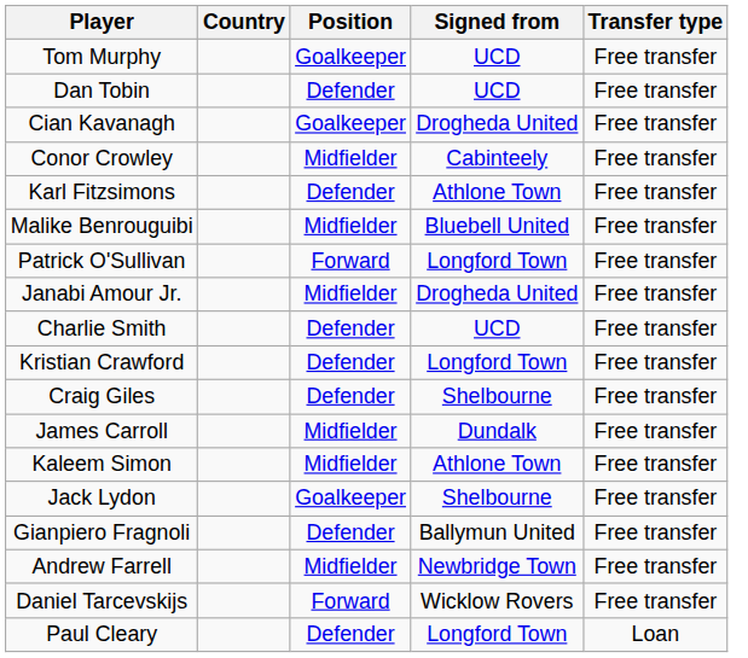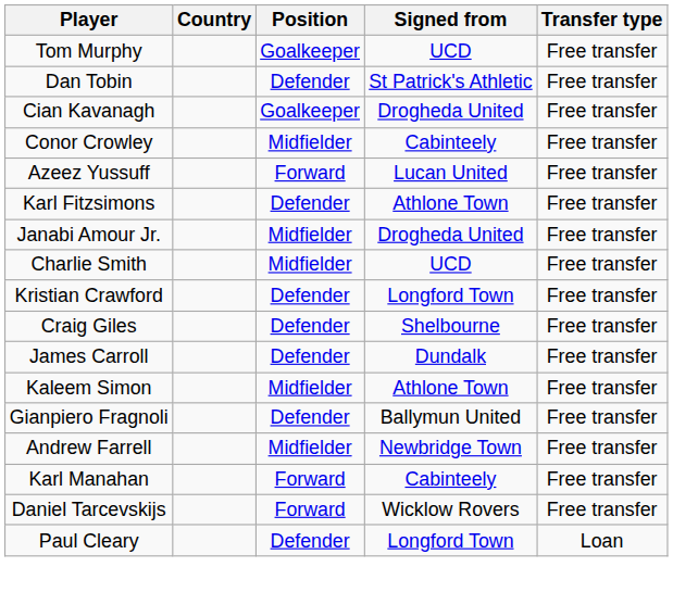Dan Tobin | Signed from: UCD -> St Patrick's Athletic
+ row: Azeez Yussuff | Forward | Lucan United | Free transfer
- row: Malike Benrouguibi | Midfielder | Bluebell United | Free transfer
- row: Patrick O'Sullivan | Forward | Longford Town | Free transfer
Charlie Smith | Position: Defender -> Midfielder
James Carroll | Position: Midfielder -> Defender
- row: Jack Lydon | Goalkeeper | Shelbourne | Free transfer
+ row: Karl Manahan | Forward | Cabinteely | Free transfer
